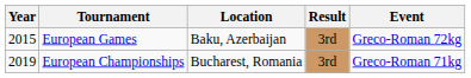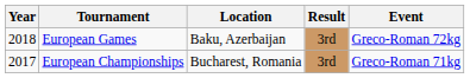European Games | Year: 2015 -> 2018
European Championships | Year: 2019 -> 2017
